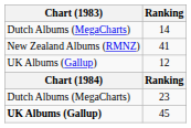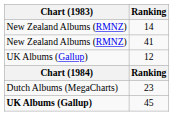14 | Chart (1983): Dutch Albums (MegaCharts) -> New Zealand Albums (RMNZ)
